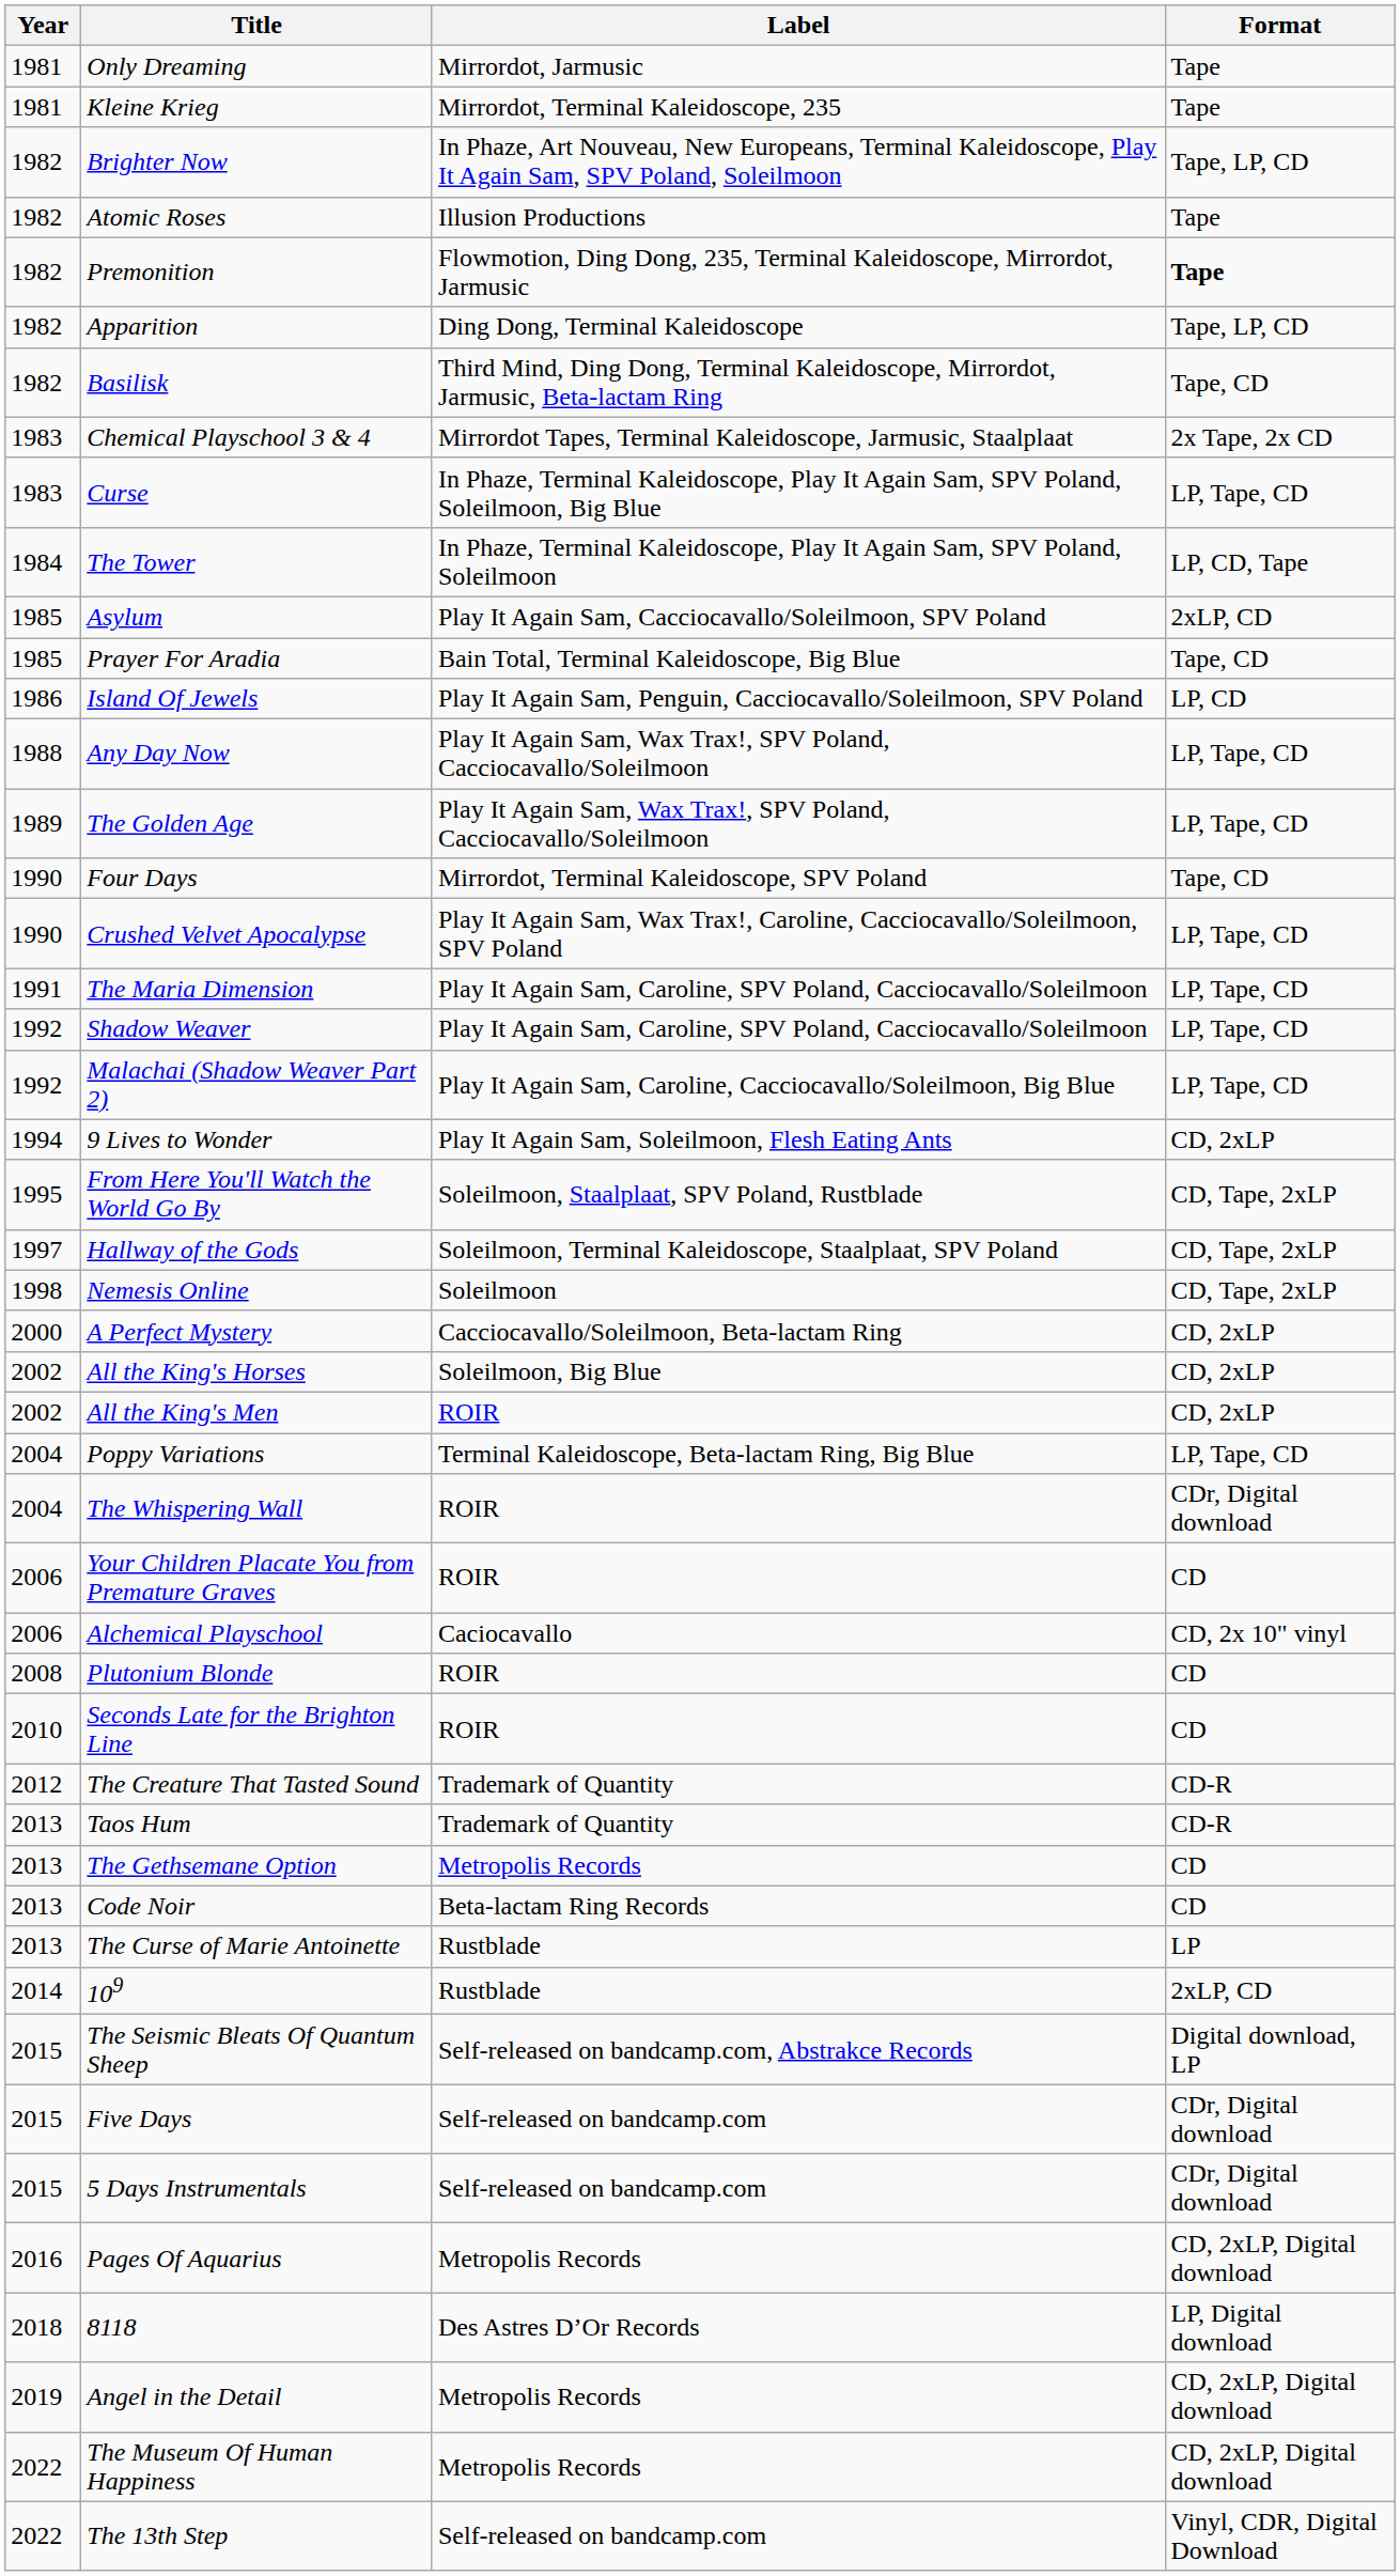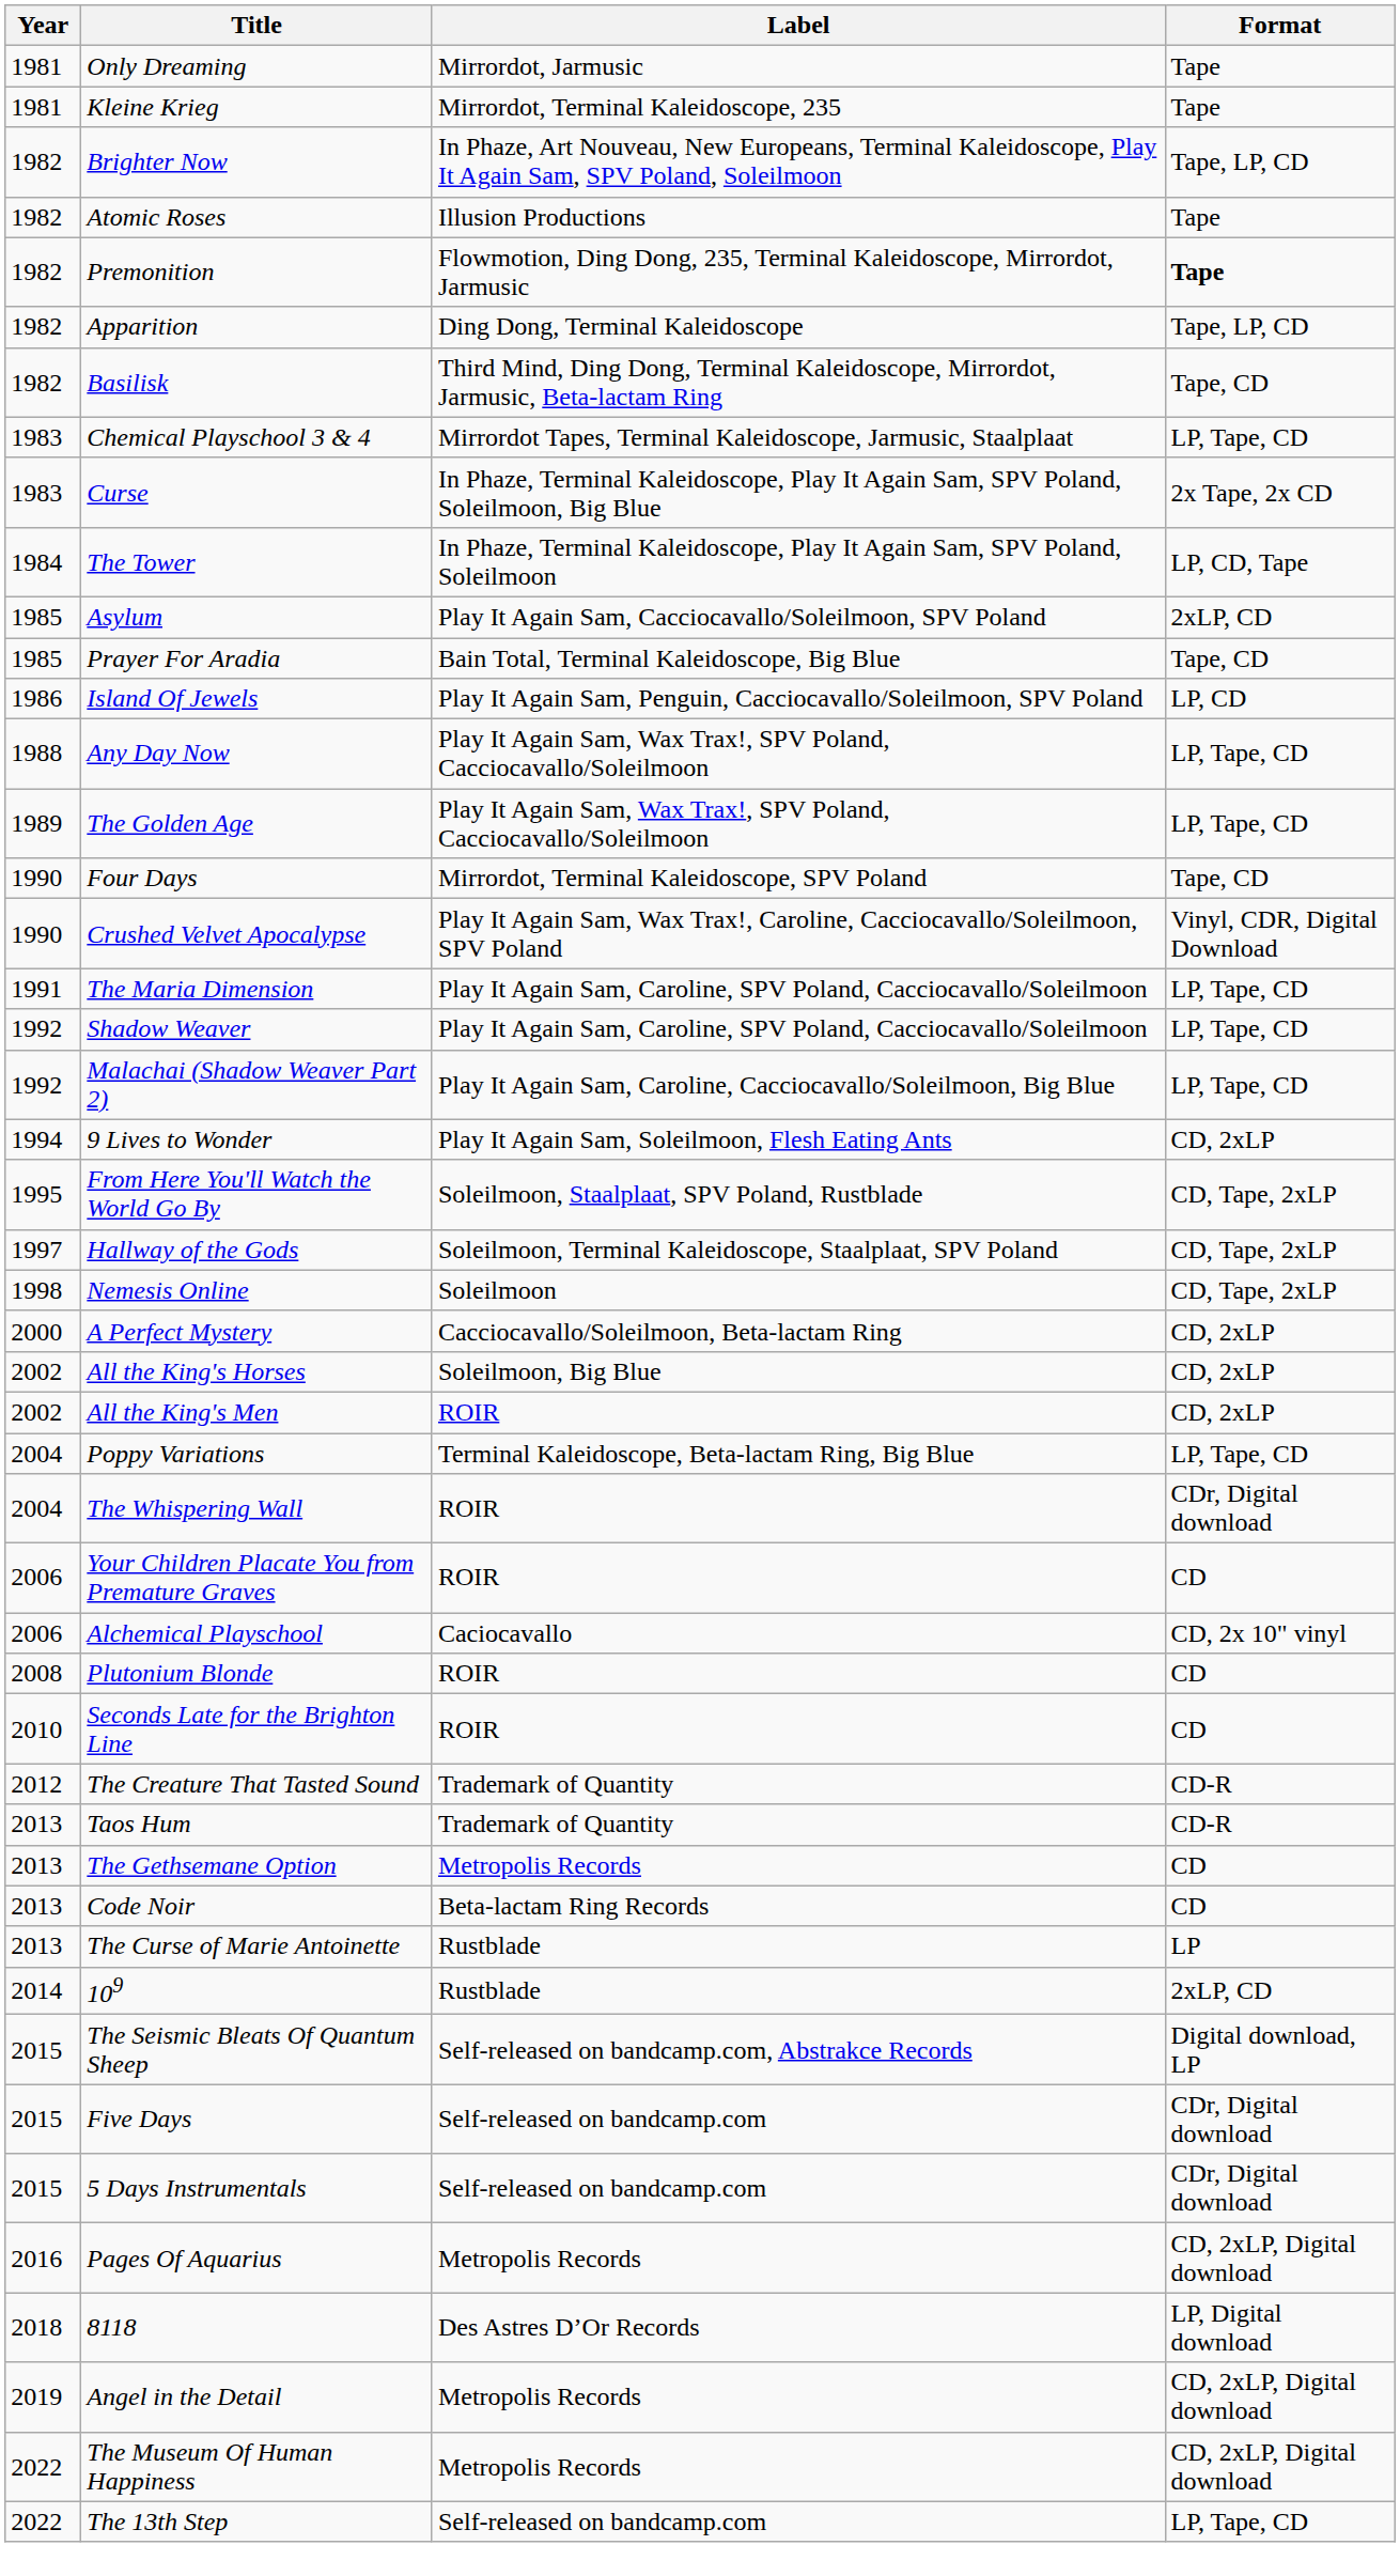Chemical Playschool 3 & 4 | Format: 2x Tape, 2x CD -> LP, Tape, CD
Curse | Format: LP, Tape, CD -> 2x Tape, 2x CD
Crushed Velvet Apocalypse | Format: LP, Tape, CD -> Vinyl, CDR, Digital Download
The 13th Step | Format: Vinyl, CDR, Digital Download -> LP, Tape, CD
